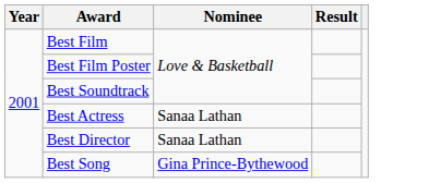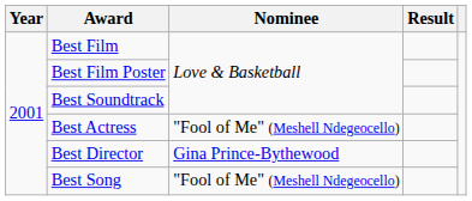Best Actress | Nominee: Sanaa Lathan -> "Fool of Me" (Meshell Ndegeocello)
Best Director | Nominee: Sanaa Lathan -> Gina Prince-Bythewood
Best Song | Nominee: Gina Prince-Bythewood -> "Fool of Me" (Meshell Ndegeocello)
